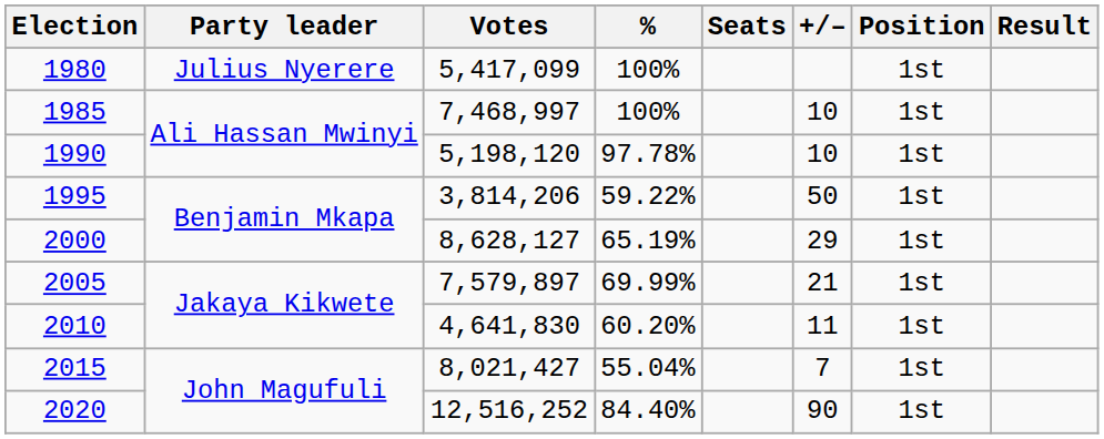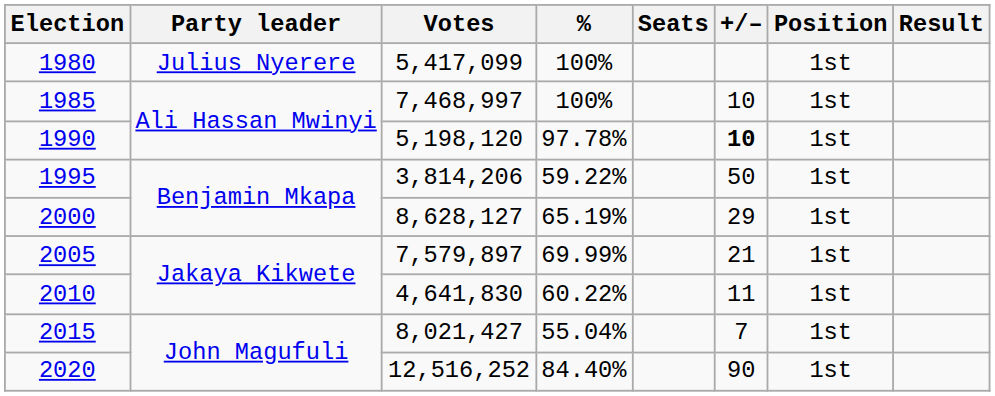1990 | +/–: normal -> bold
2010 | %: 60.20% -> 60.22%
